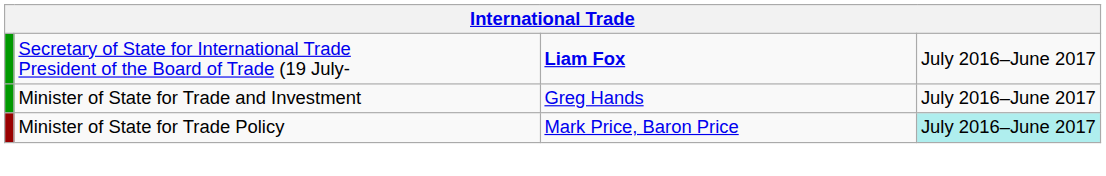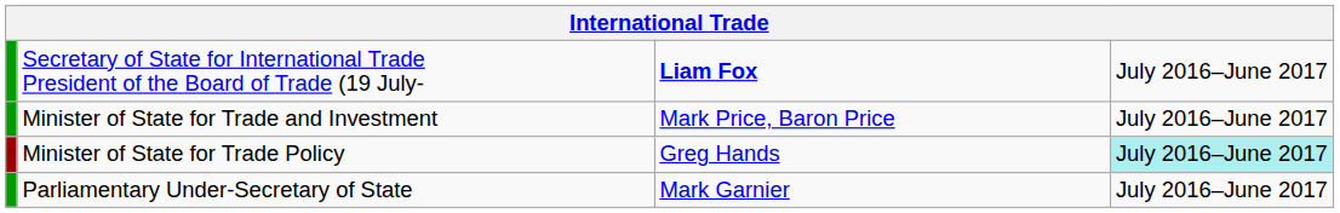Minister of State for Trade and Investment | column 3: Greg Hands -> Mark Price, Baron Price
Minister of State for Trade Policy | column 3: Mark Price, Baron Price -> Greg Hands
+ row: Parliamentary Under-Secretary of State | Mark Garnier | July 2016–June 2017
